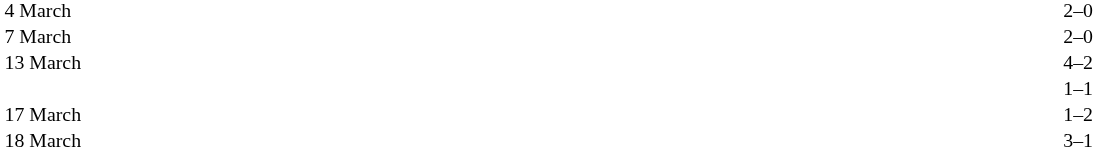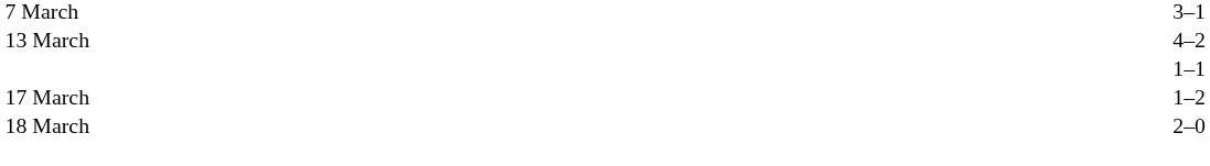- row: 4 March | 2–0
7 March | column 3: 2–0 -> 3–1
18 March | column 3: 3–1 -> 2–0
